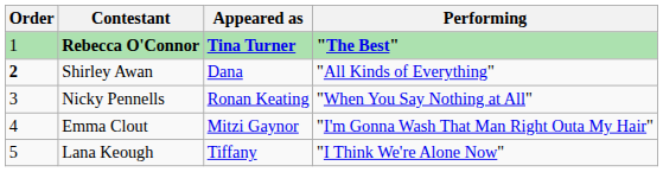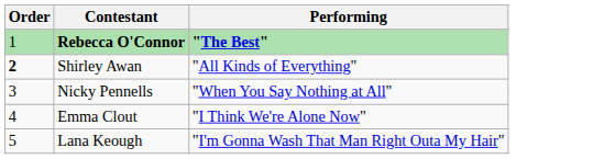- column: Appeared as | Tina Turner | Dana | Ronan Keating | Mitzi Gaynor | Tiffany
Emma Clout | Performing: "I'm Gonna Wash That Man Right Outa My Hair" -> "I Think We're Alone Now"
Lana Keough | Performing: "I Think We're Alone Now" -> "I'm Gonna Wash That Man Right Outa My Hair"
